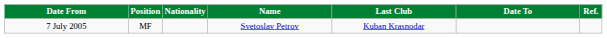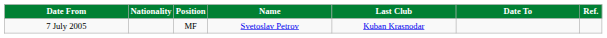columns swapped: Position <-> Nationality
